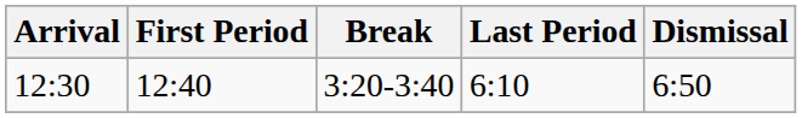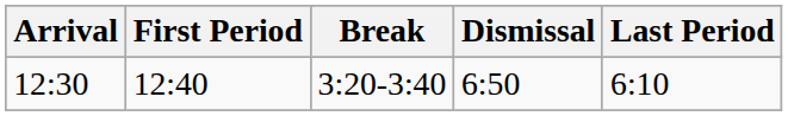columns swapped: Last Period <-> Dismissal
